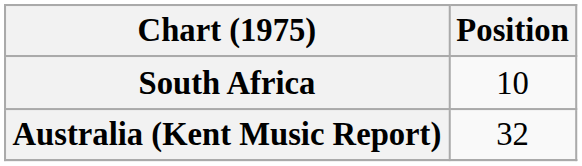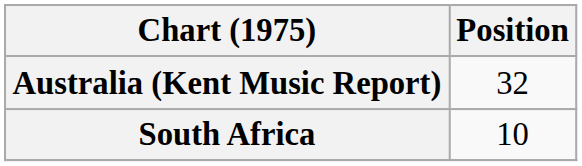rows swapped: Australia (Kent Music Report) <-> South Africa
